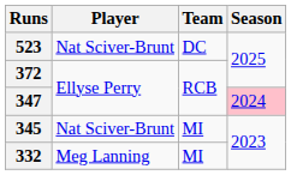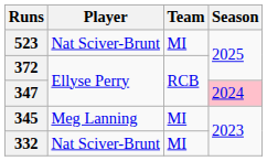523 | Team: DC -> MI
345 | Player: Nat Sciver-Brunt -> Meg Lanning
332 | Player: Meg Lanning -> Nat Sciver-Brunt
